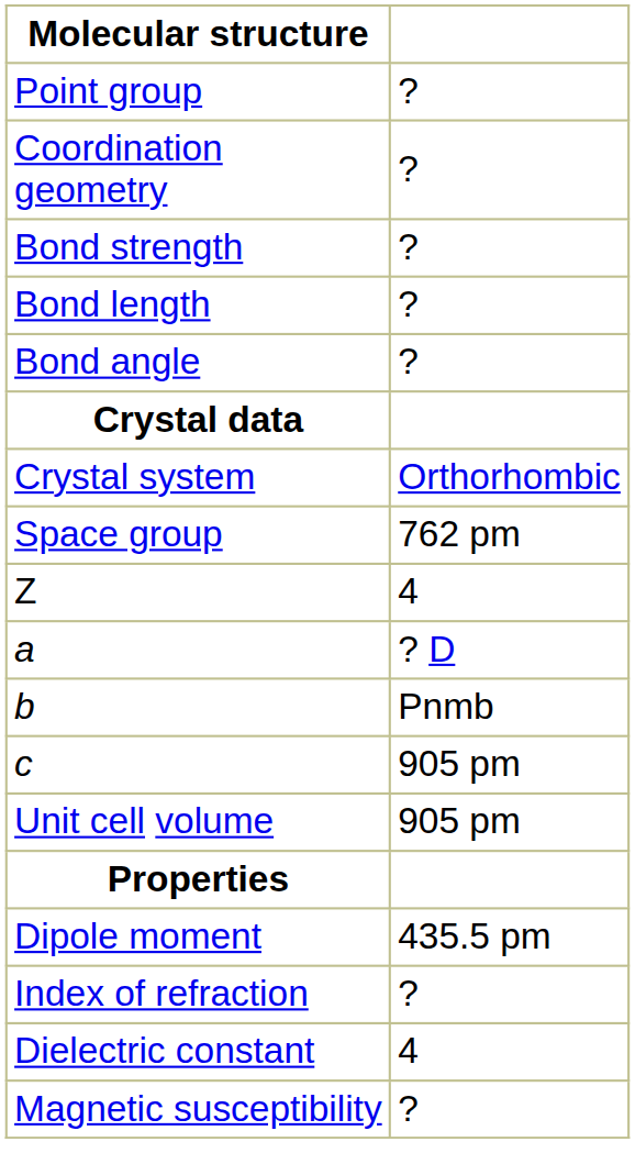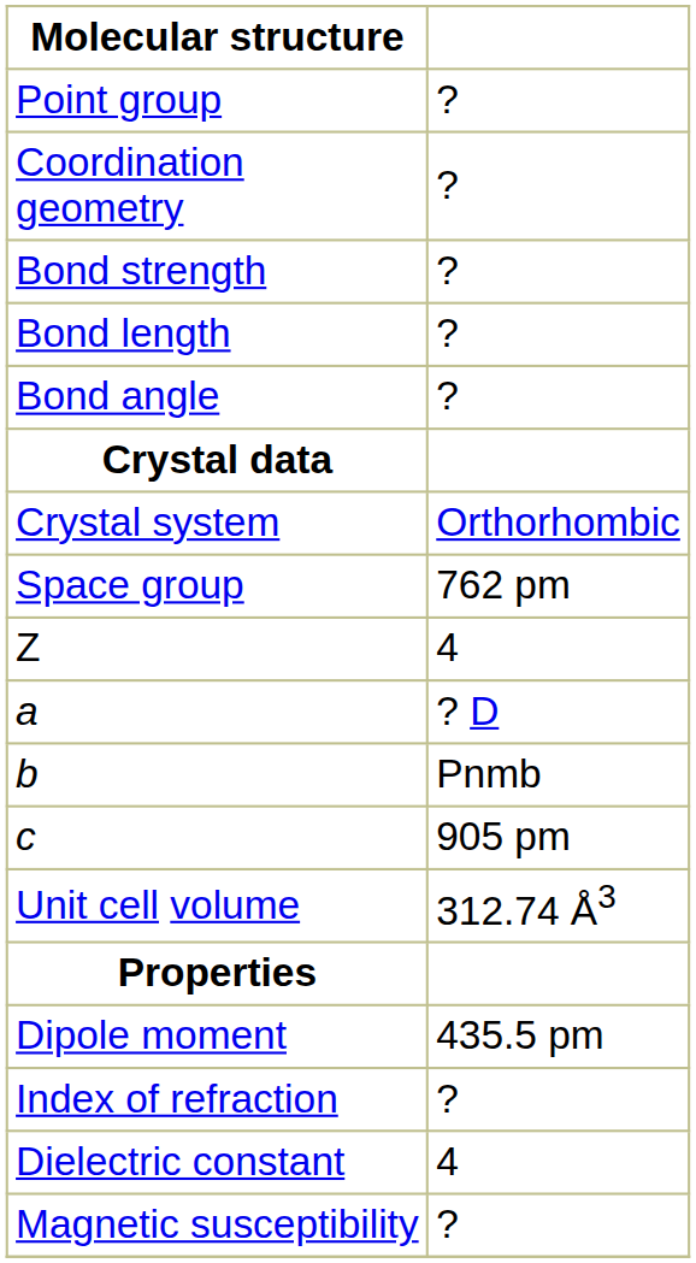Unit cell volume | column 2: 905 pm -> 312.74 Å3
